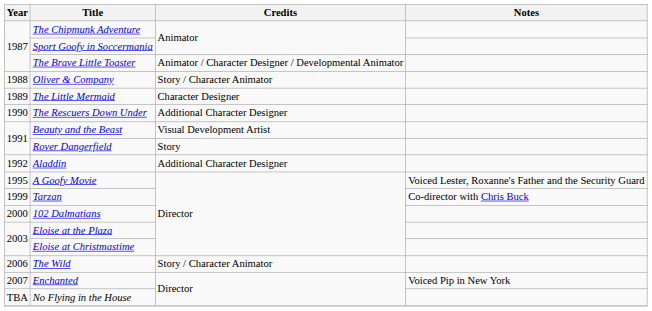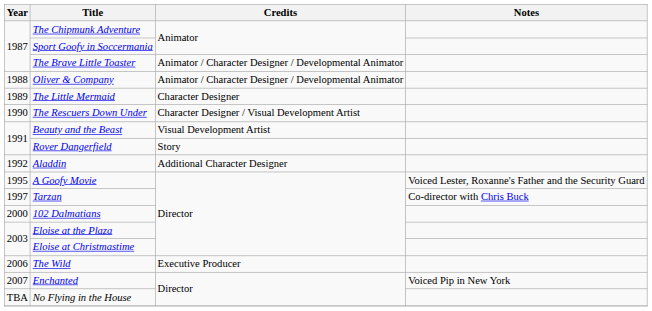Oliver & Company | Credits: Story / Character Animator -> Animator / Character Designer / Developmental Animator
The Rescuers Down Under | Credits: Additional Character Designer -> Character Designer / Visual Development Artist
Tarzan | Year: 1999 -> 1997
The Wild | Credits: Story / Character Animator -> Executive Producer
